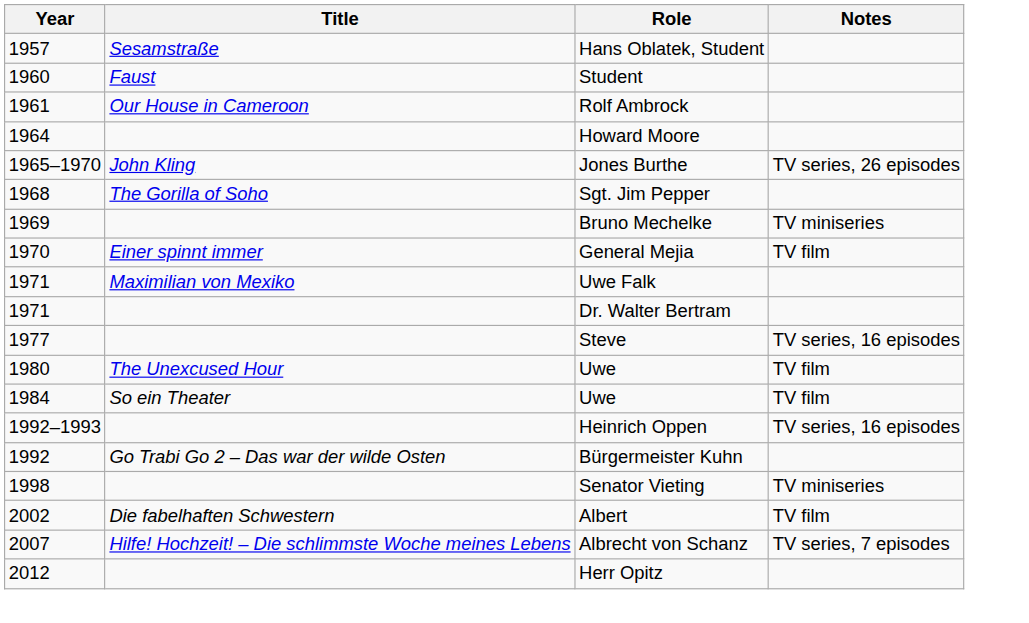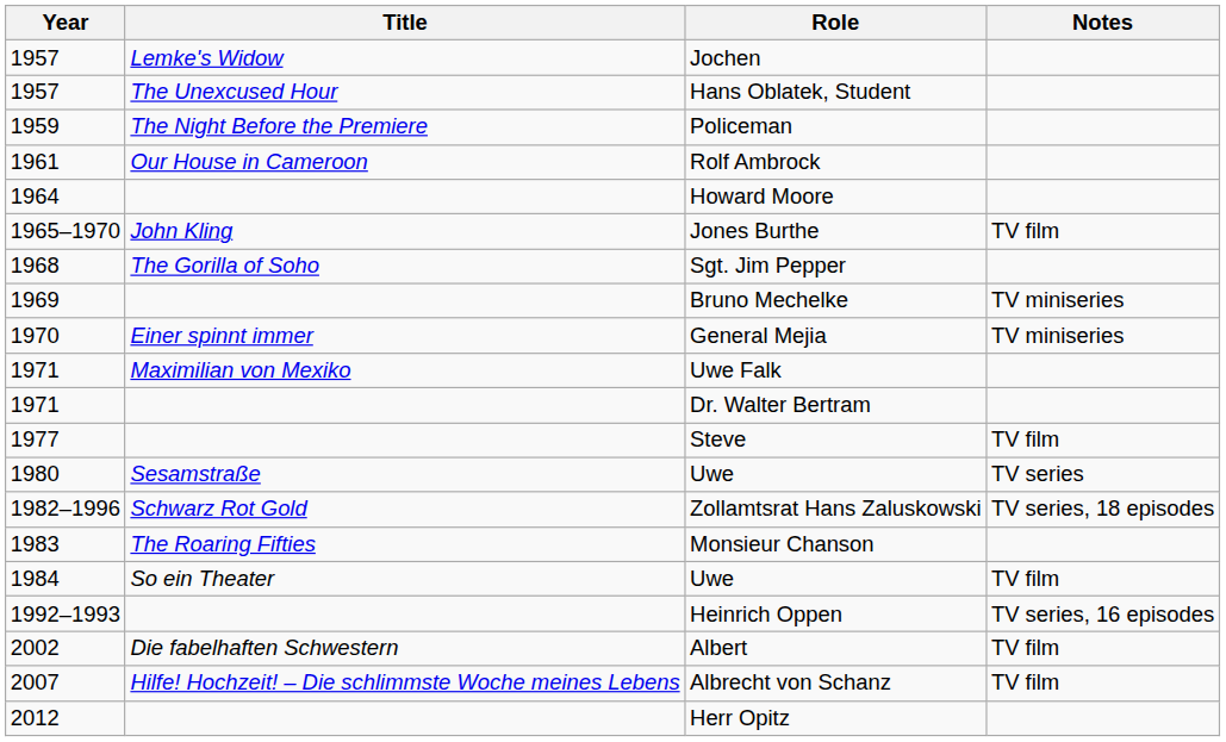+ row: 1957 | Lemke's Widow | Jochen
Hans Oblatek, Student | Title: Sesamstraße -> The Unexcused Hour
+ row: 1959 | The Night Before the Premiere | Policeman
- row: 1960 | Faust | Student
Jones Burthe | Notes: TV series, 26 episodes -> TV film
General Mejia | Notes: TV film -> TV miniseries
Steve | Notes: TV series, 16 episodes -> TV film
1980 / Uwe | Title: The Unexcused Hour -> Sesamstraße
1980 / Uwe | Notes: TV film -> TV series
+ row: 1982–1996 | Schwarz Rot Gold | Zollamtsrat Hans Zaluskowski | TV series, 18 episodes
+ row: 1983 | The Roaring Fifties | Monsieur Chanson
- row: 1992 | Go Trabi Go 2 – Das war der wilde Osten | Bürgermeister Kuhn
- row: 1998 | Senator Vieting | TV miniseries
Albrecht von Schanz | Notes: TV series, 7 episodes -> TV film
